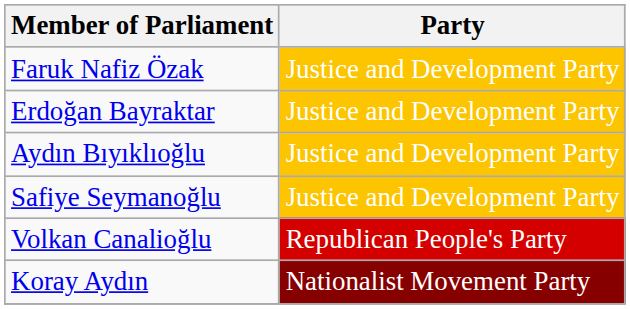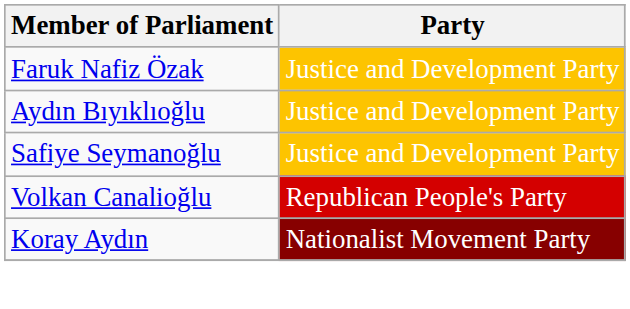- row: Erdoğan Bayraktar | Justice and Development Party
